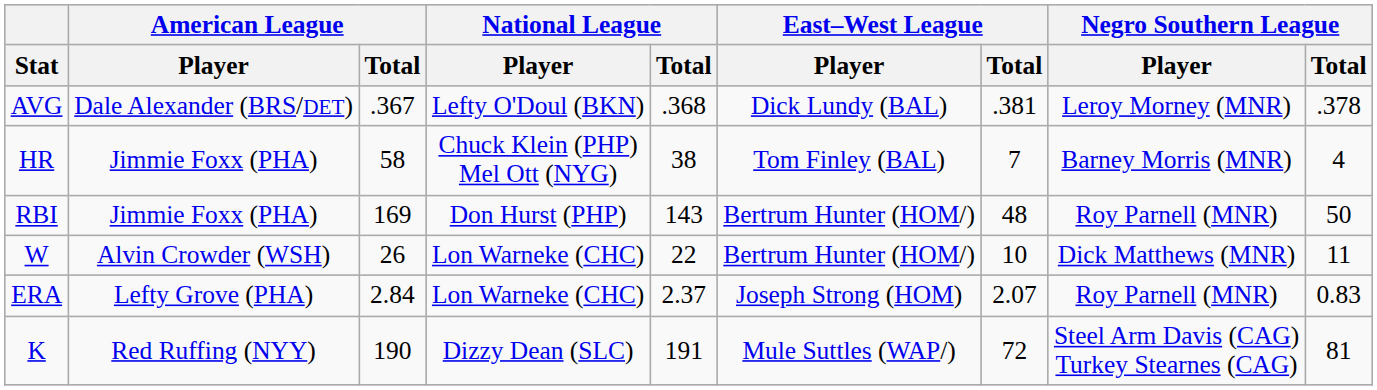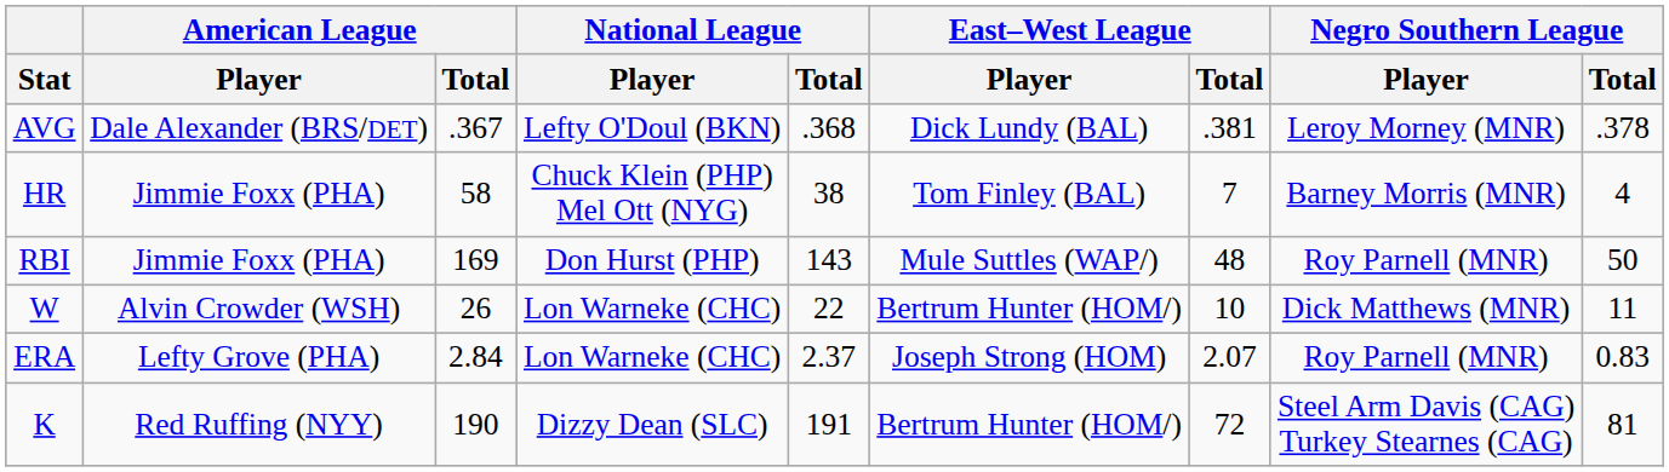RBI | East–West League / Player: Bertrum Hunter (HOM/) -> Mule Suttles (WAP/)
K | East–West League / Player: Mule Suttles (WAP/) -> Bertrum Hunter (HOM/)
